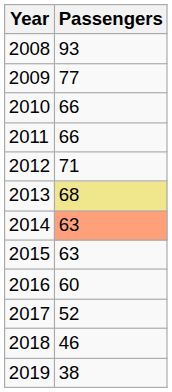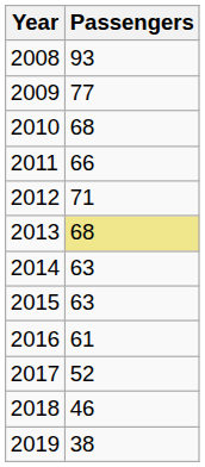2010 | Passengers: 66 -> 68
2014 | Passengers: lightsalmon background -> no background
2016 | Passengers: 60 -> 61
